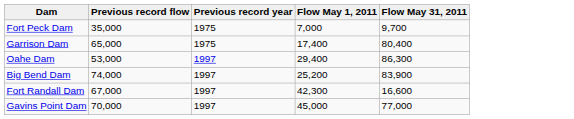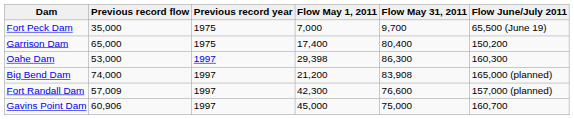+ column: Flow June/July 2011 | 65,500 (June 19) | 150,200 | 160,300 | 165,000 (planned) | 157,000 (planned) | 160,700
Oahe Dam | Flow May 1, 2011: 29,400 -> 29,398
Big Bend Dam | Flow May 1, 2011: 25,200 -> 21,200
Big Bend Dam | Flow May 31, 2011: 83,900 -> 83,908
Fort Randall Dam | Previous record flow: 67,000 -> 57,009
Fort Randall Dam | Flow May 31, 2011: 16,600 -> 76,600
Gavins Point Dam | Previous record flow: 70,000 -> 60,906
Gavins Point Dam | Flow May 31, 2011: 77,000 -> 75,000
